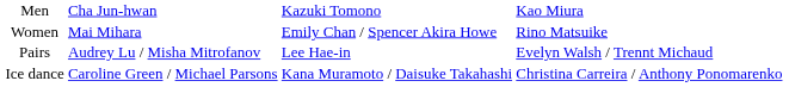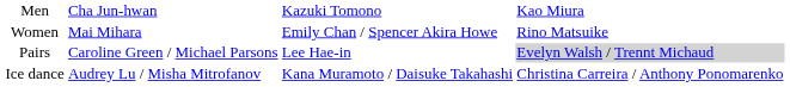Pairs | column 2: Audrey Lu / Misha Mitrofanov -> Caroline Green / Michael Parsons
Pairs | column 4: no background -> lightgrey background
Ice dance | column 2: Caroline Green / Michael Parsons -> Audrey Lu / Misha Mitrofanov
